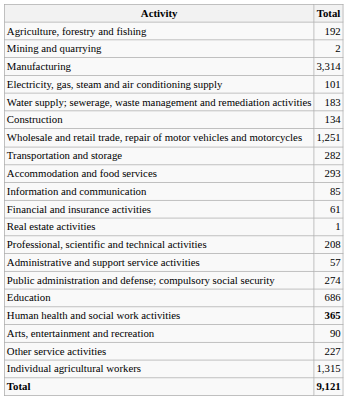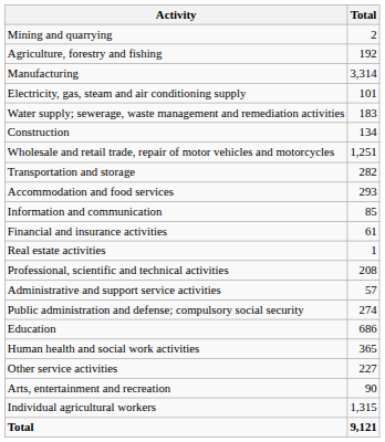rows swapped: Agriculture, forestry and fishing <-> Mining and quarrying
Human health and social work activities | Total: bold -> normal
rows swapped: Arts, entertainment and recreation <-> Other service activities
